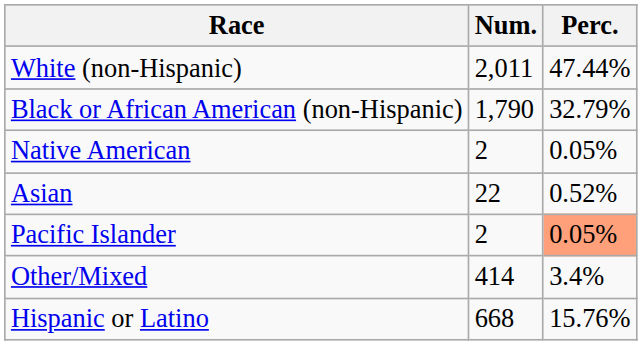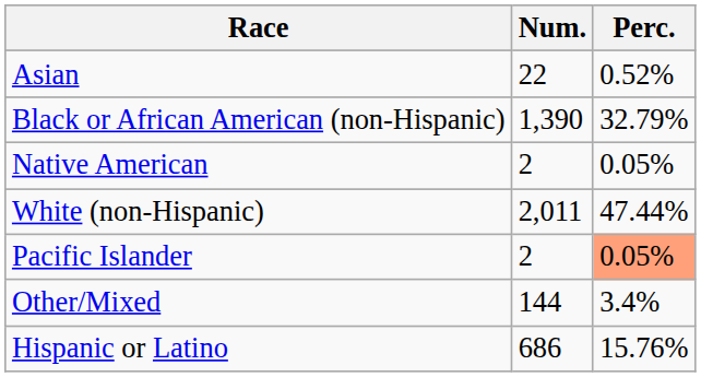rows swapped: White (non-Hispanic) <-> Asian
Black or African American (non-Hispanic) | Num.: 1,790 -> 1,390
Other/Mixed | Num.: 414 -> 144
Hispanic or Latino | Num.: 668 -> 686
